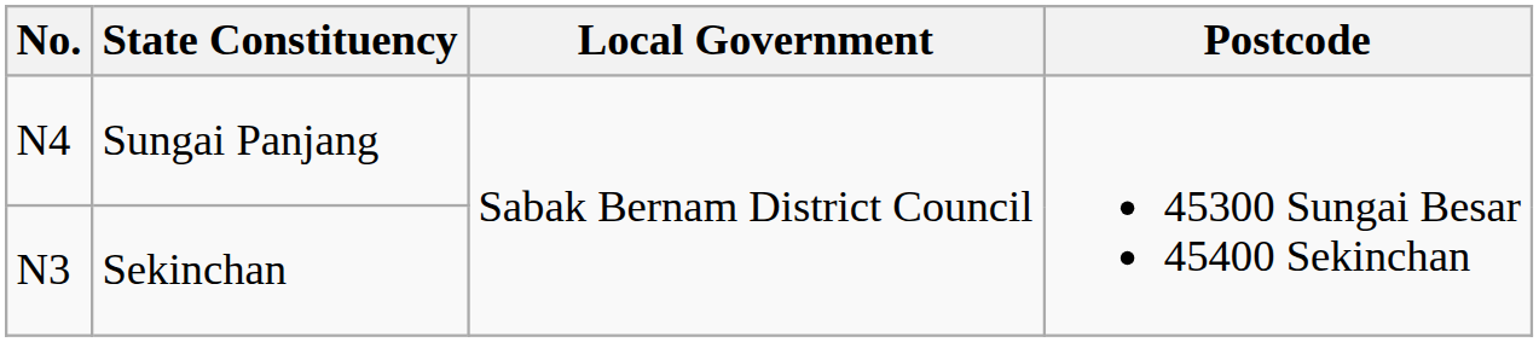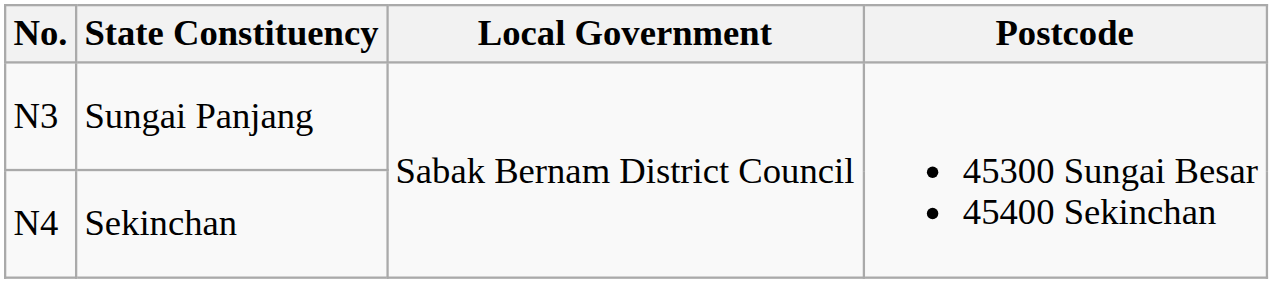Sungai Panjang | No.: N4 -> N3
Sekinchan | No.: N3 -> N4
